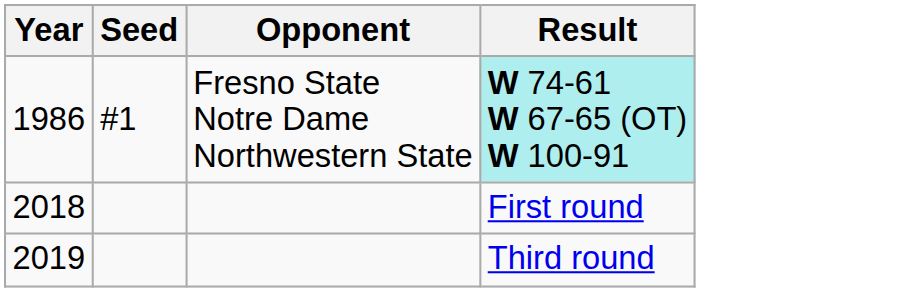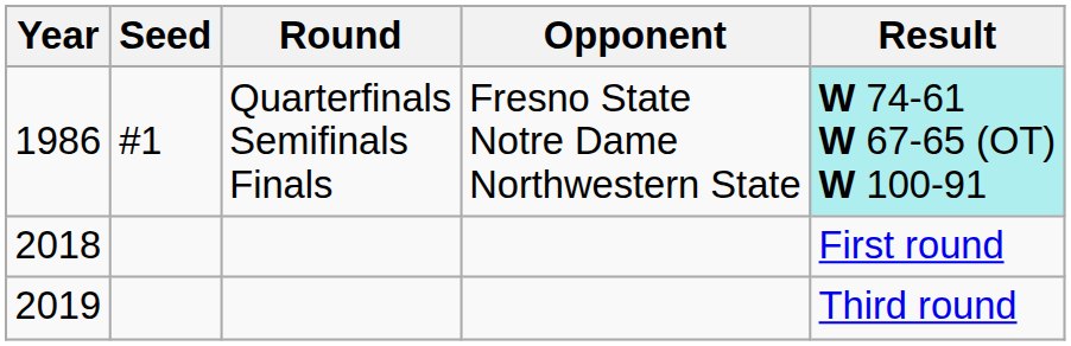+ column: Round | Quarterfinals Semifinals Finals
